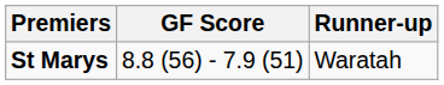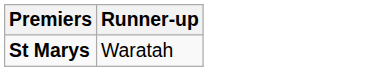- column: GF Score | 8.8 (56) - 7.9 (51)
